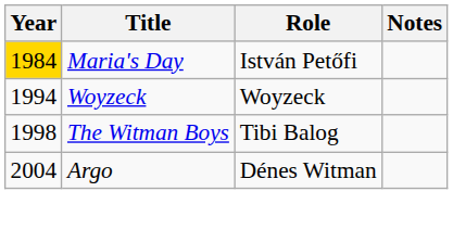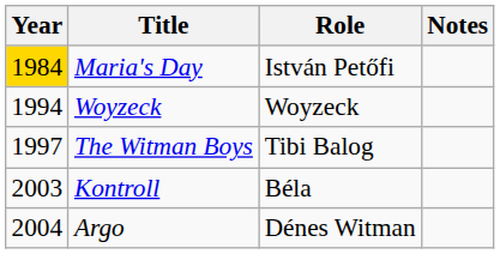The Witman Boys | Year: 1998 -> 1997
+ row: 2003 | Kontroll | Béla
